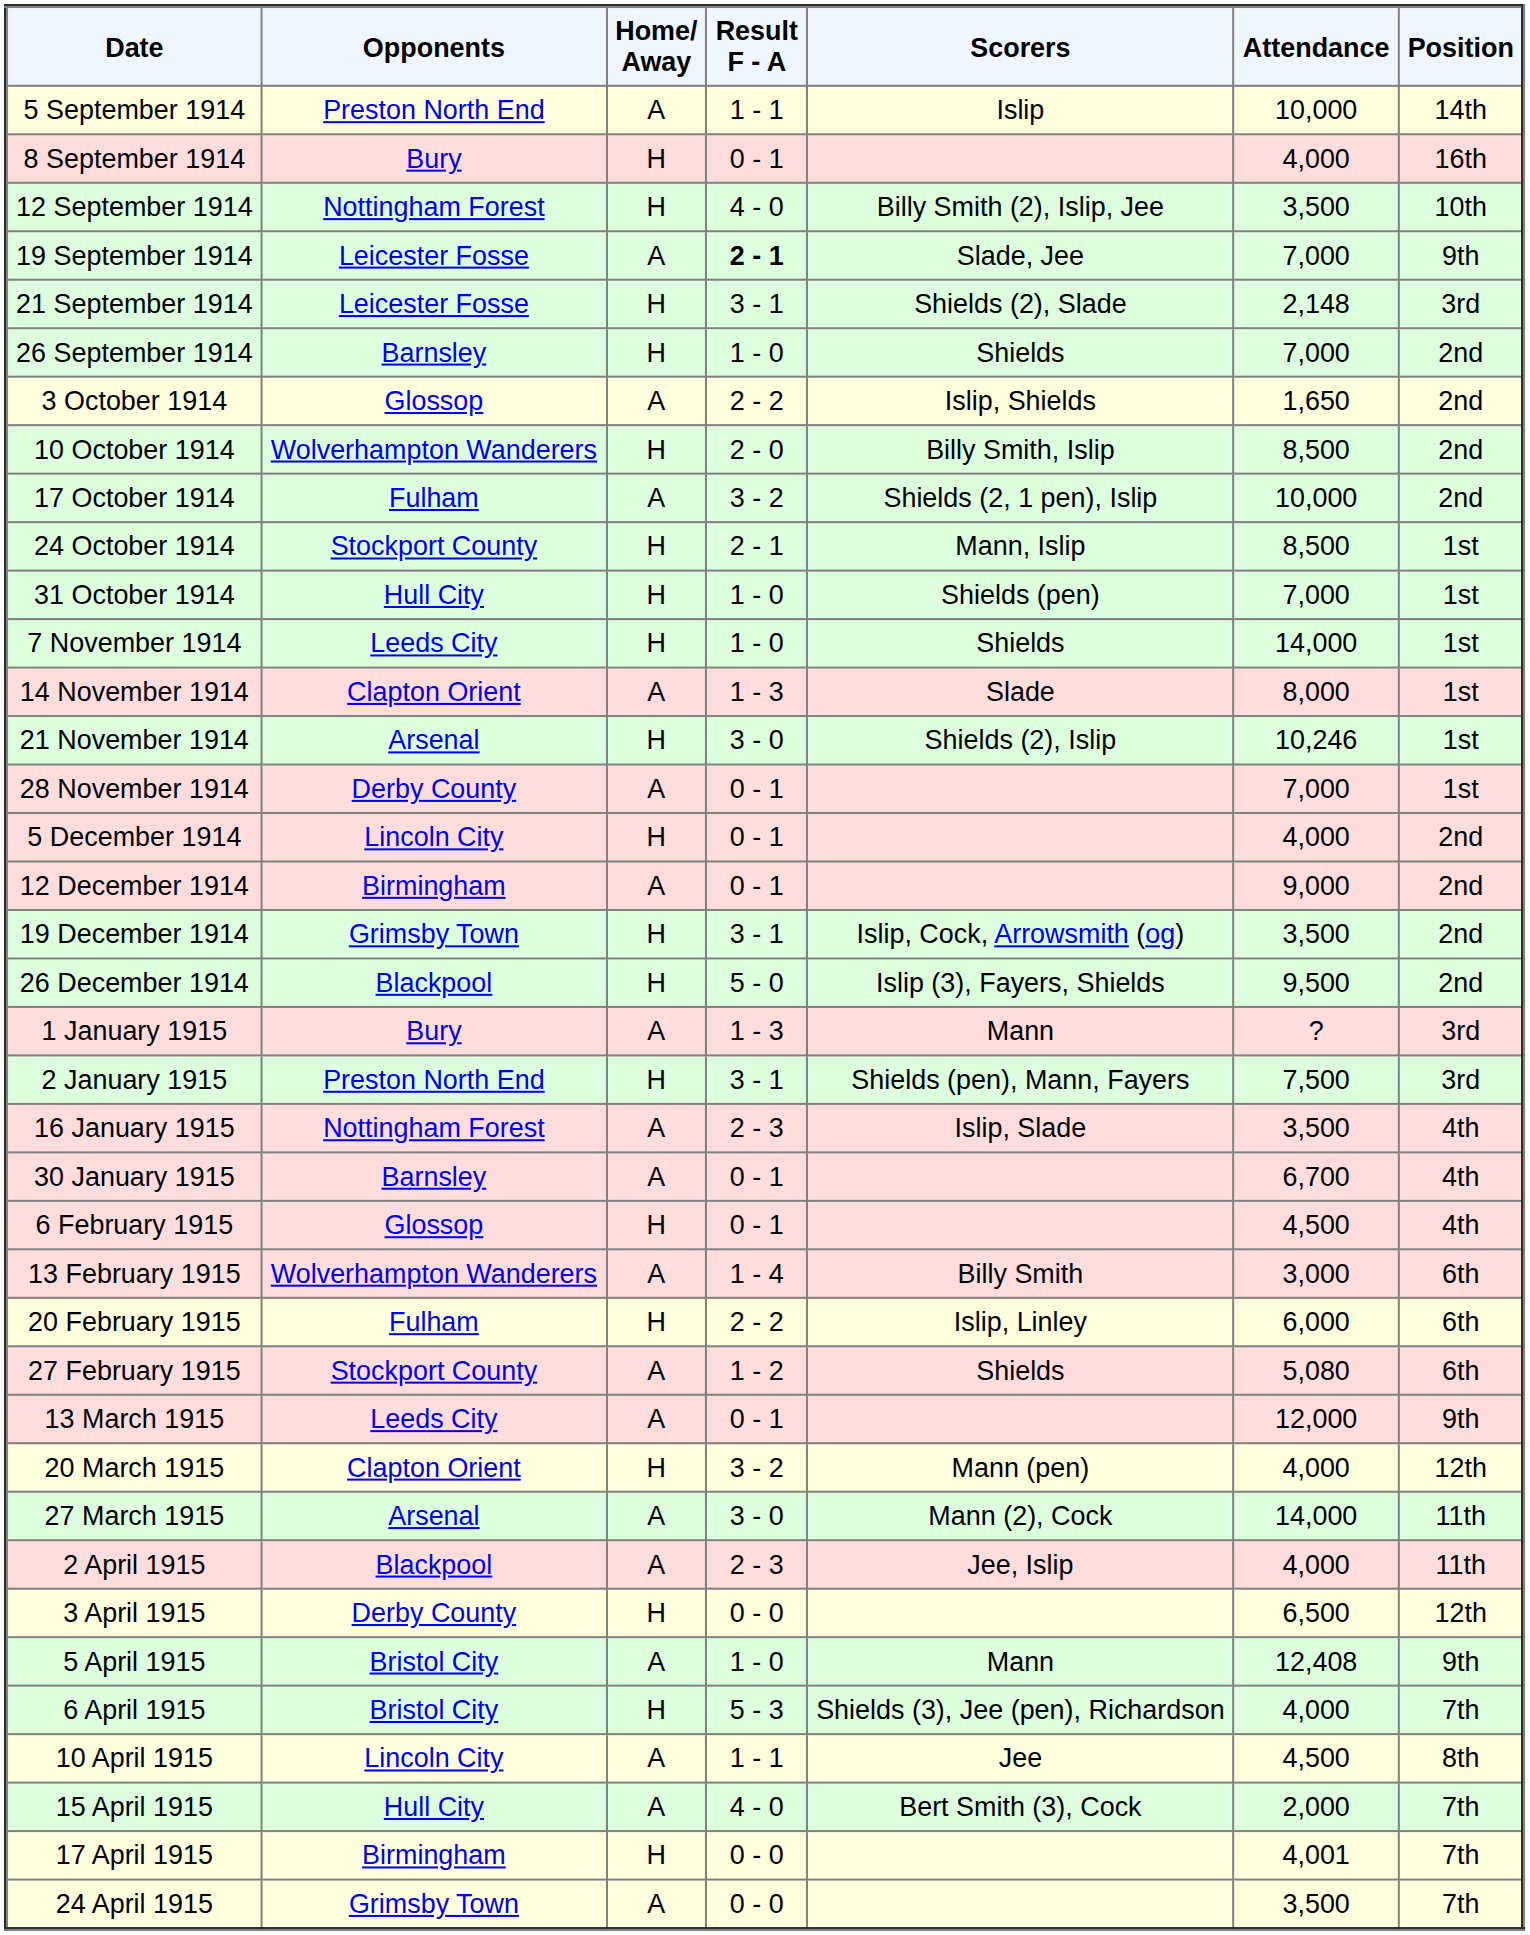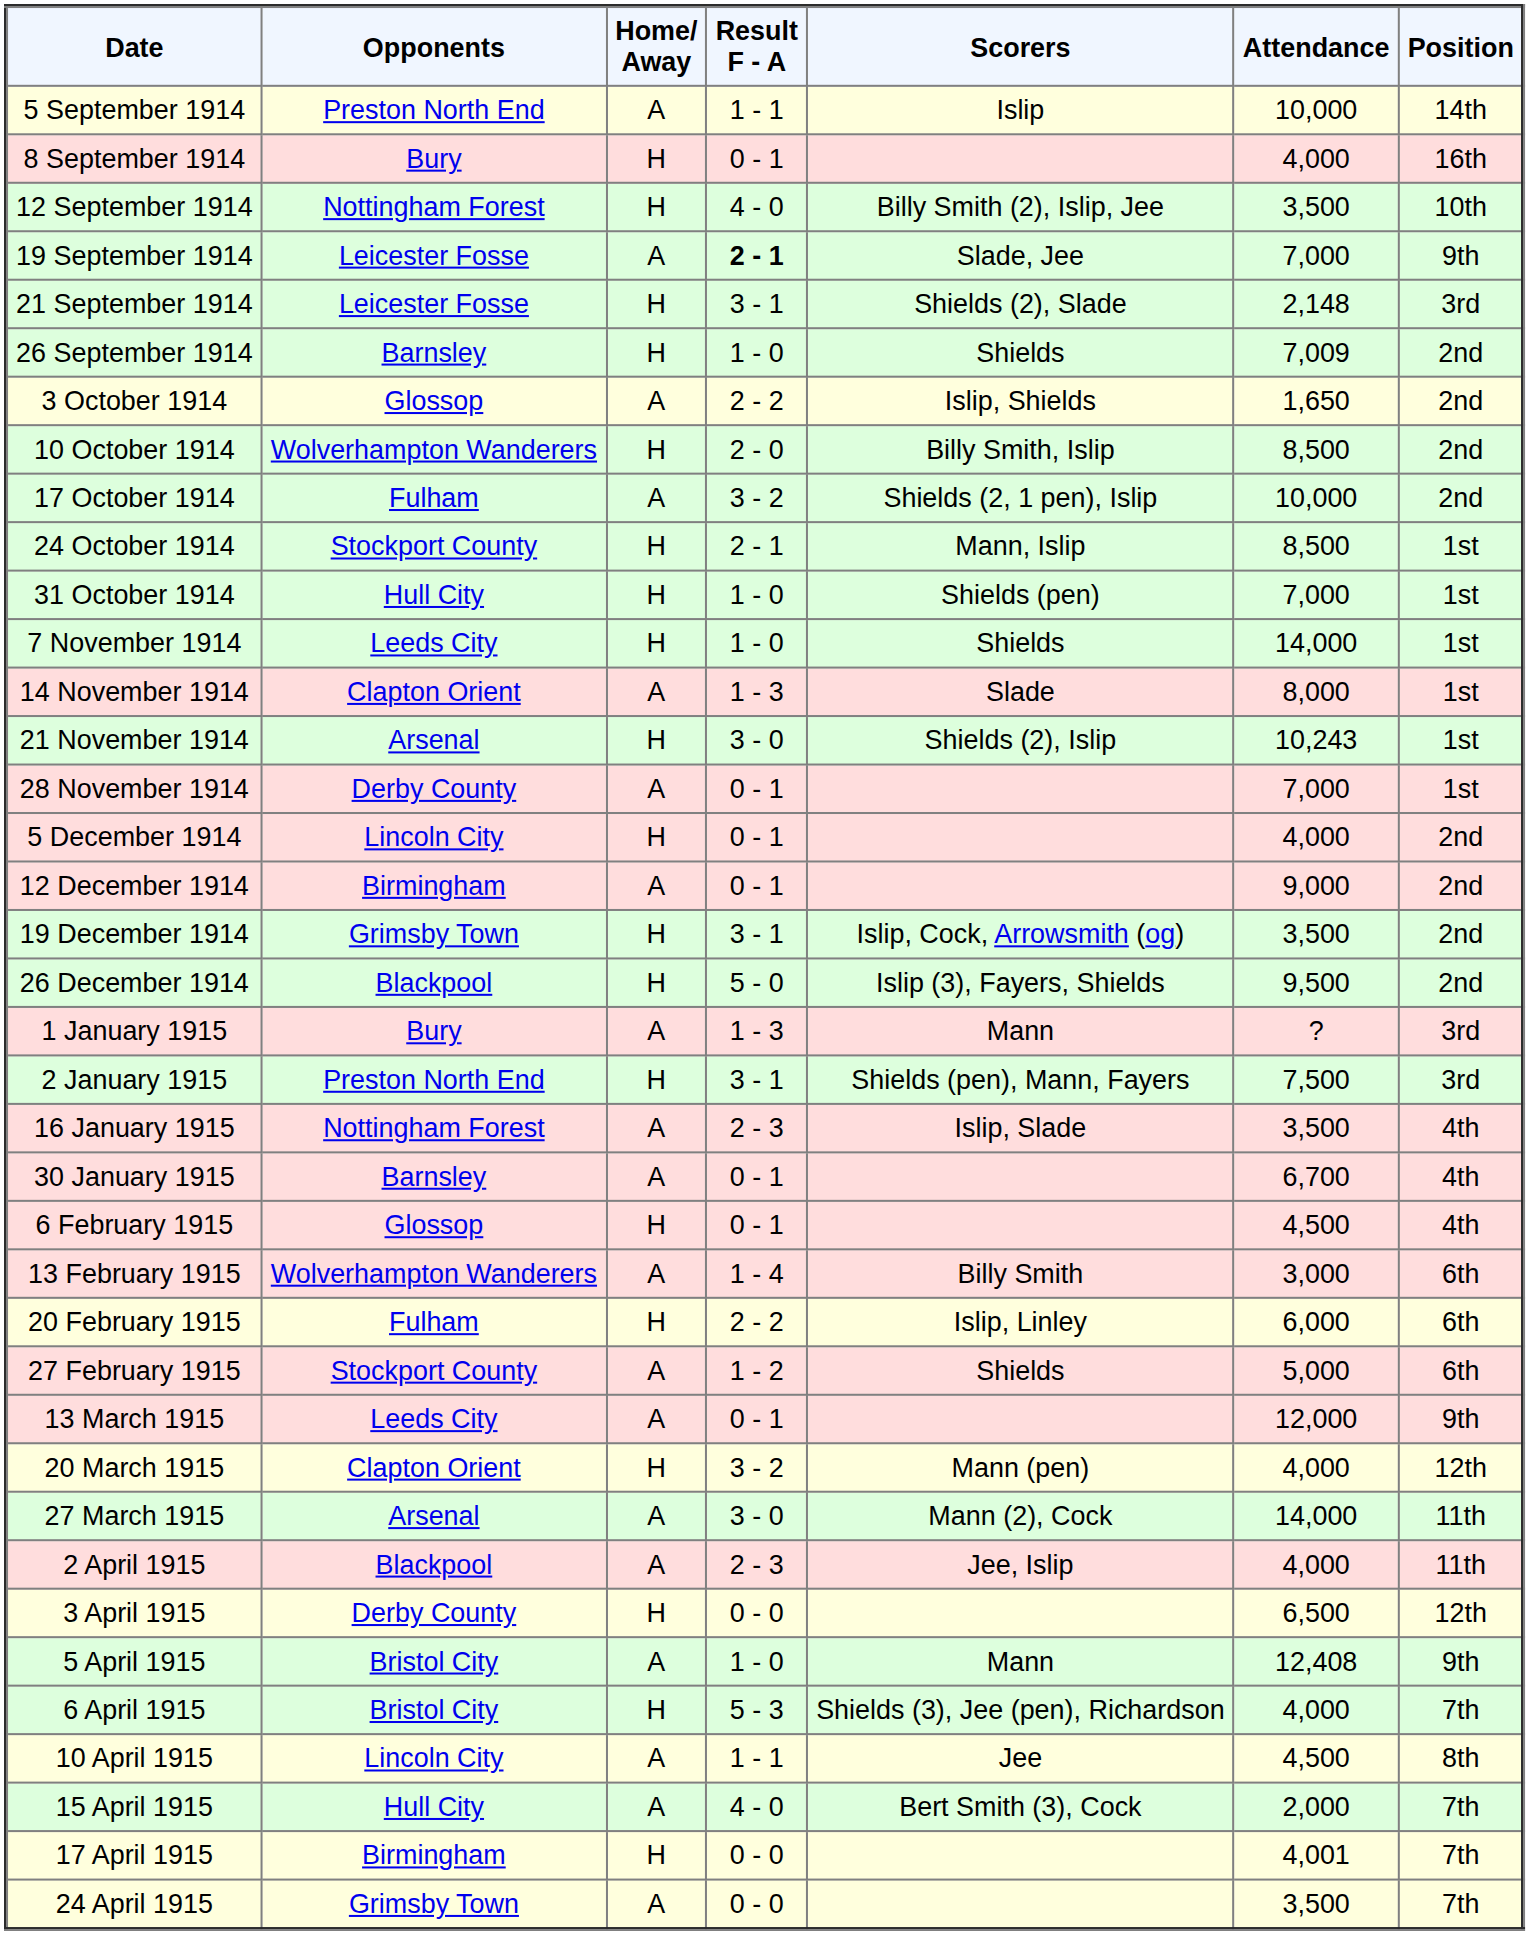26 September 1914 | Attendance: 7,000 -> 7,009
21 November 1914 | Attendance: 10,246 -> 10,243
27 February 1915 | Attendance: 5,080 -> 5,000
